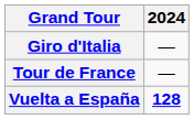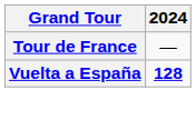- row: Giro d'Italia | —
